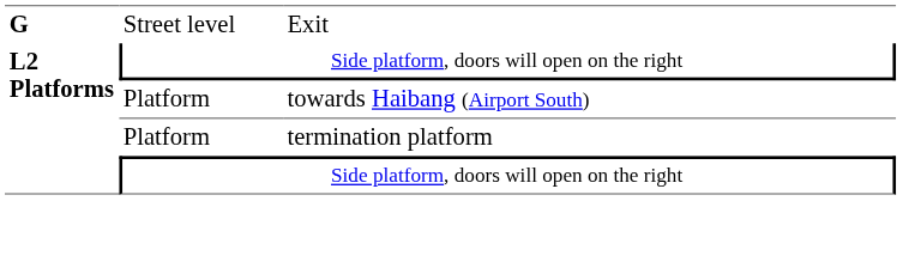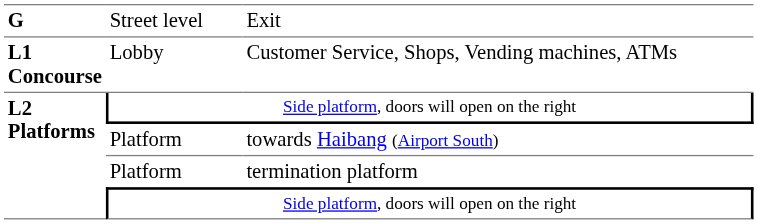+ row: L1 Concourse | Lobby | Customer Service, Shops, Vending machines, ATMs
